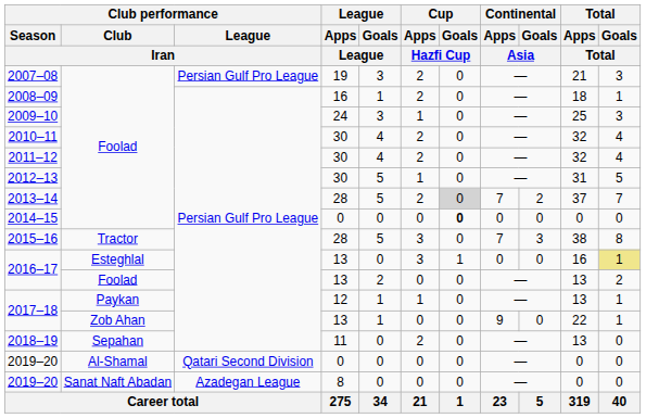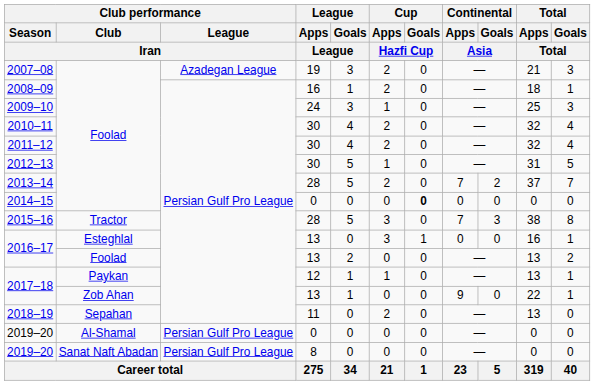2007–08 | Club performance / League / Iran: Persian Gulf Pro League -> Azadegan League
2013–14 | Cup / Goals / Hazfi Cup: lightgrey background -> no background
2016–17 / Esteghlal | Total / Goals / Total: khaki background -> no background
2019–20 / Al-Shamal | Club performance / League / Iran: Qatari Second Division -> Persian Gulf Pro League
2019–20 / Sanat Naft Abadan | Club performance / League / Iran: Azadegan League -> Persian Gulf Pro League
